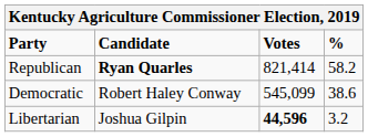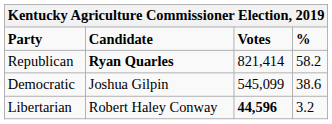Democratic | Candidate: Robert Haley Conway -> Joshua Gilpin
Libertarian | Candidate: Joshua Gilpin -> Robert Haley Conway
